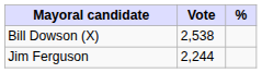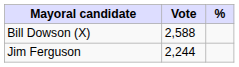Bill Dowson (X) | Vote: 2,538 -> 2,588
